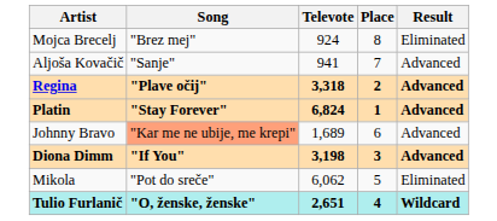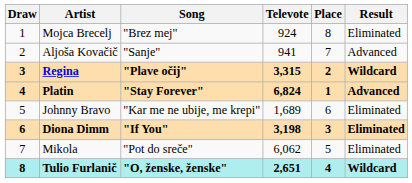+ column: Draw | 1 | 2 | 3 | 4 | 5 | 6 | 7 | 8
Regina | Televote: 3,318 -> 3,315
Regina | Result: Advanced -> Wildcard
Johnny Bravo | Song: lightsalmon background -> no background
Johnny Bravo | Result: Advanced -> Eliminated
Diona Dimm | Result: Advanced -> Eliminated
